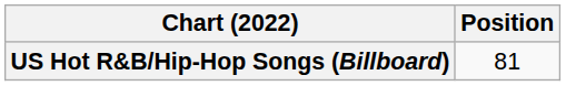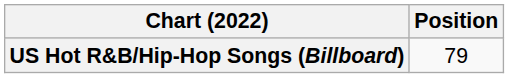US Hot R&B/Hip-Hop Songs (Billboard) | Position: 81 -> 79
